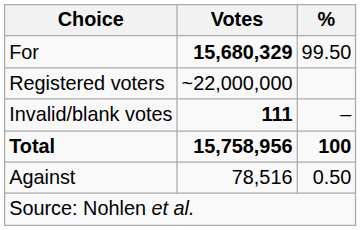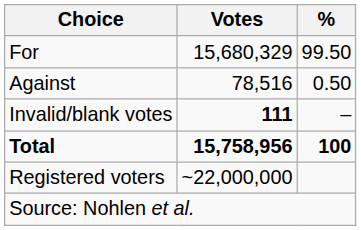For | Votes: bold -> normal
rows swapped: Against <-> Registered voters
